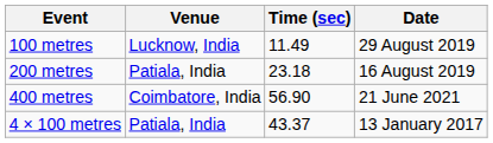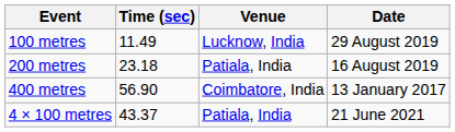columns swapped: Time (sec) <-> Venue
400 metres | Date: 21 June 2021 -> 13 January 2017
4 × 100 metres | Date: 13 January 2017 -> 21 June 2021
